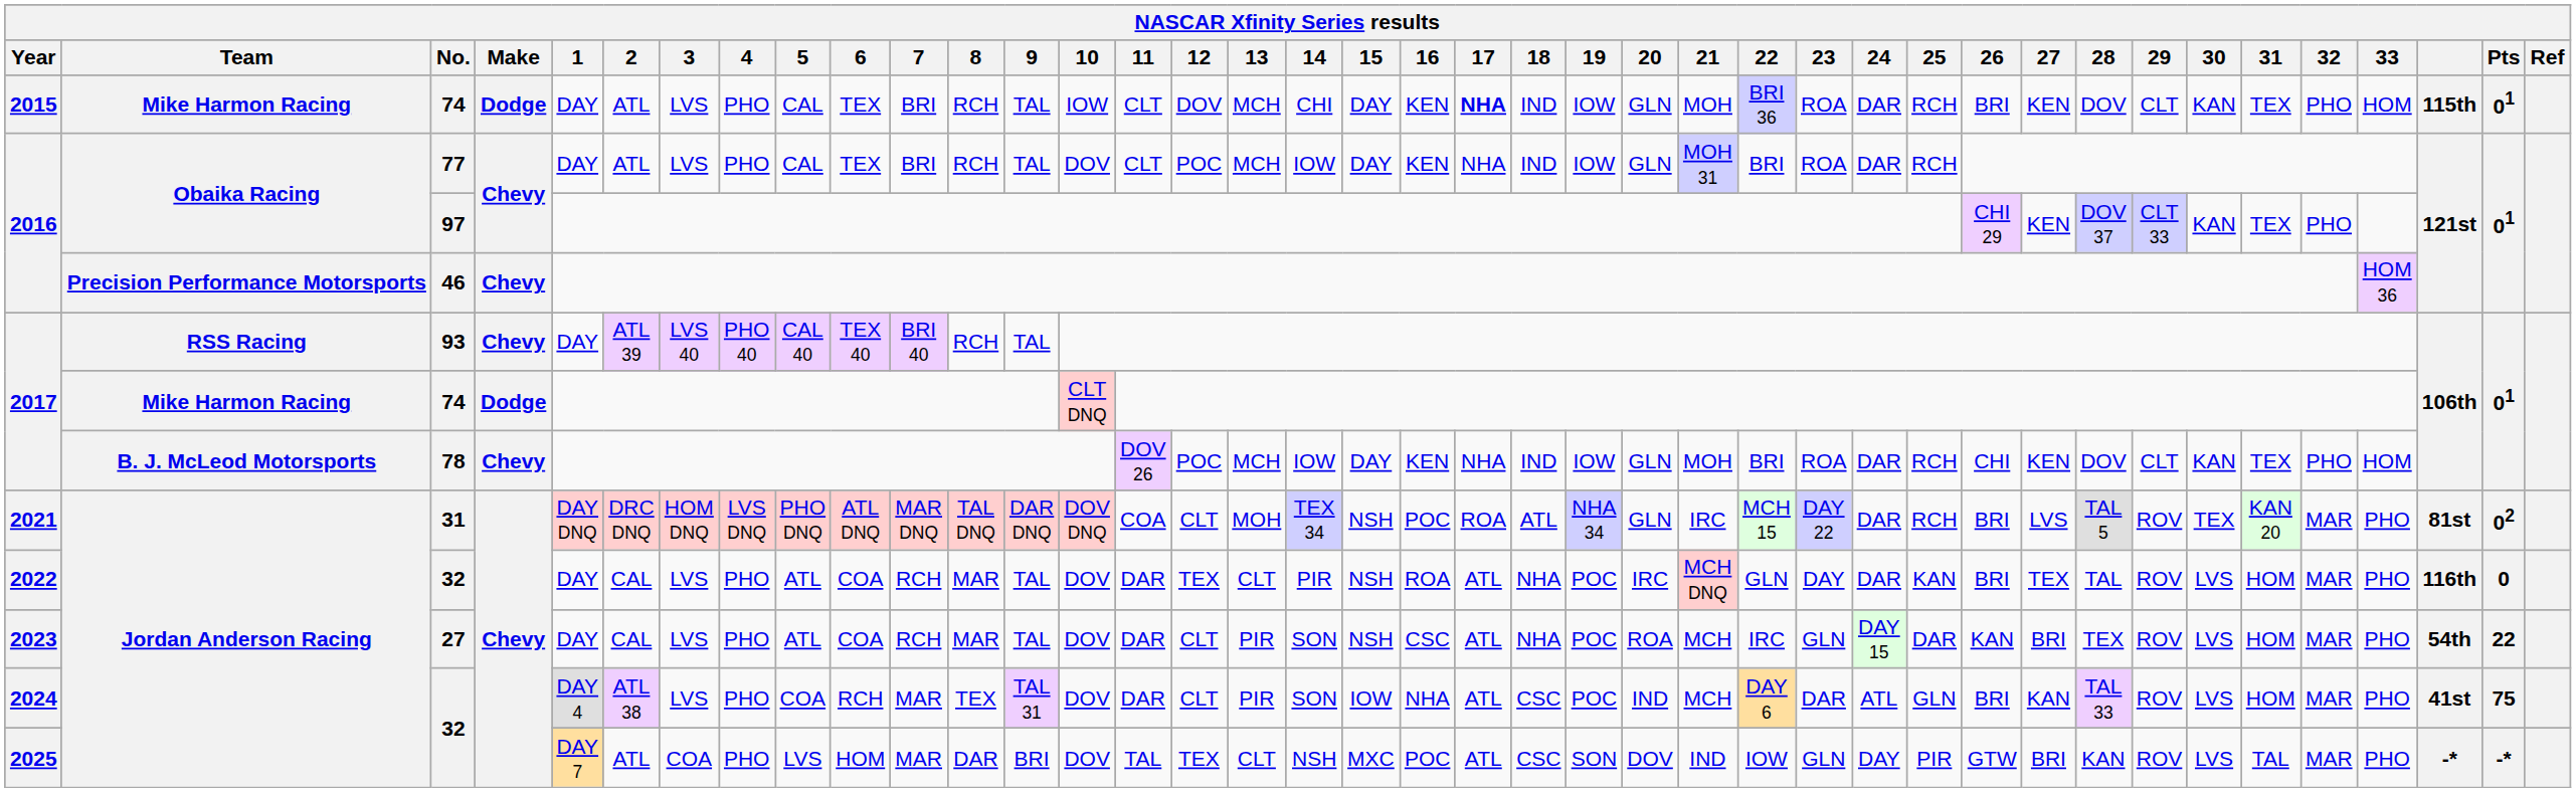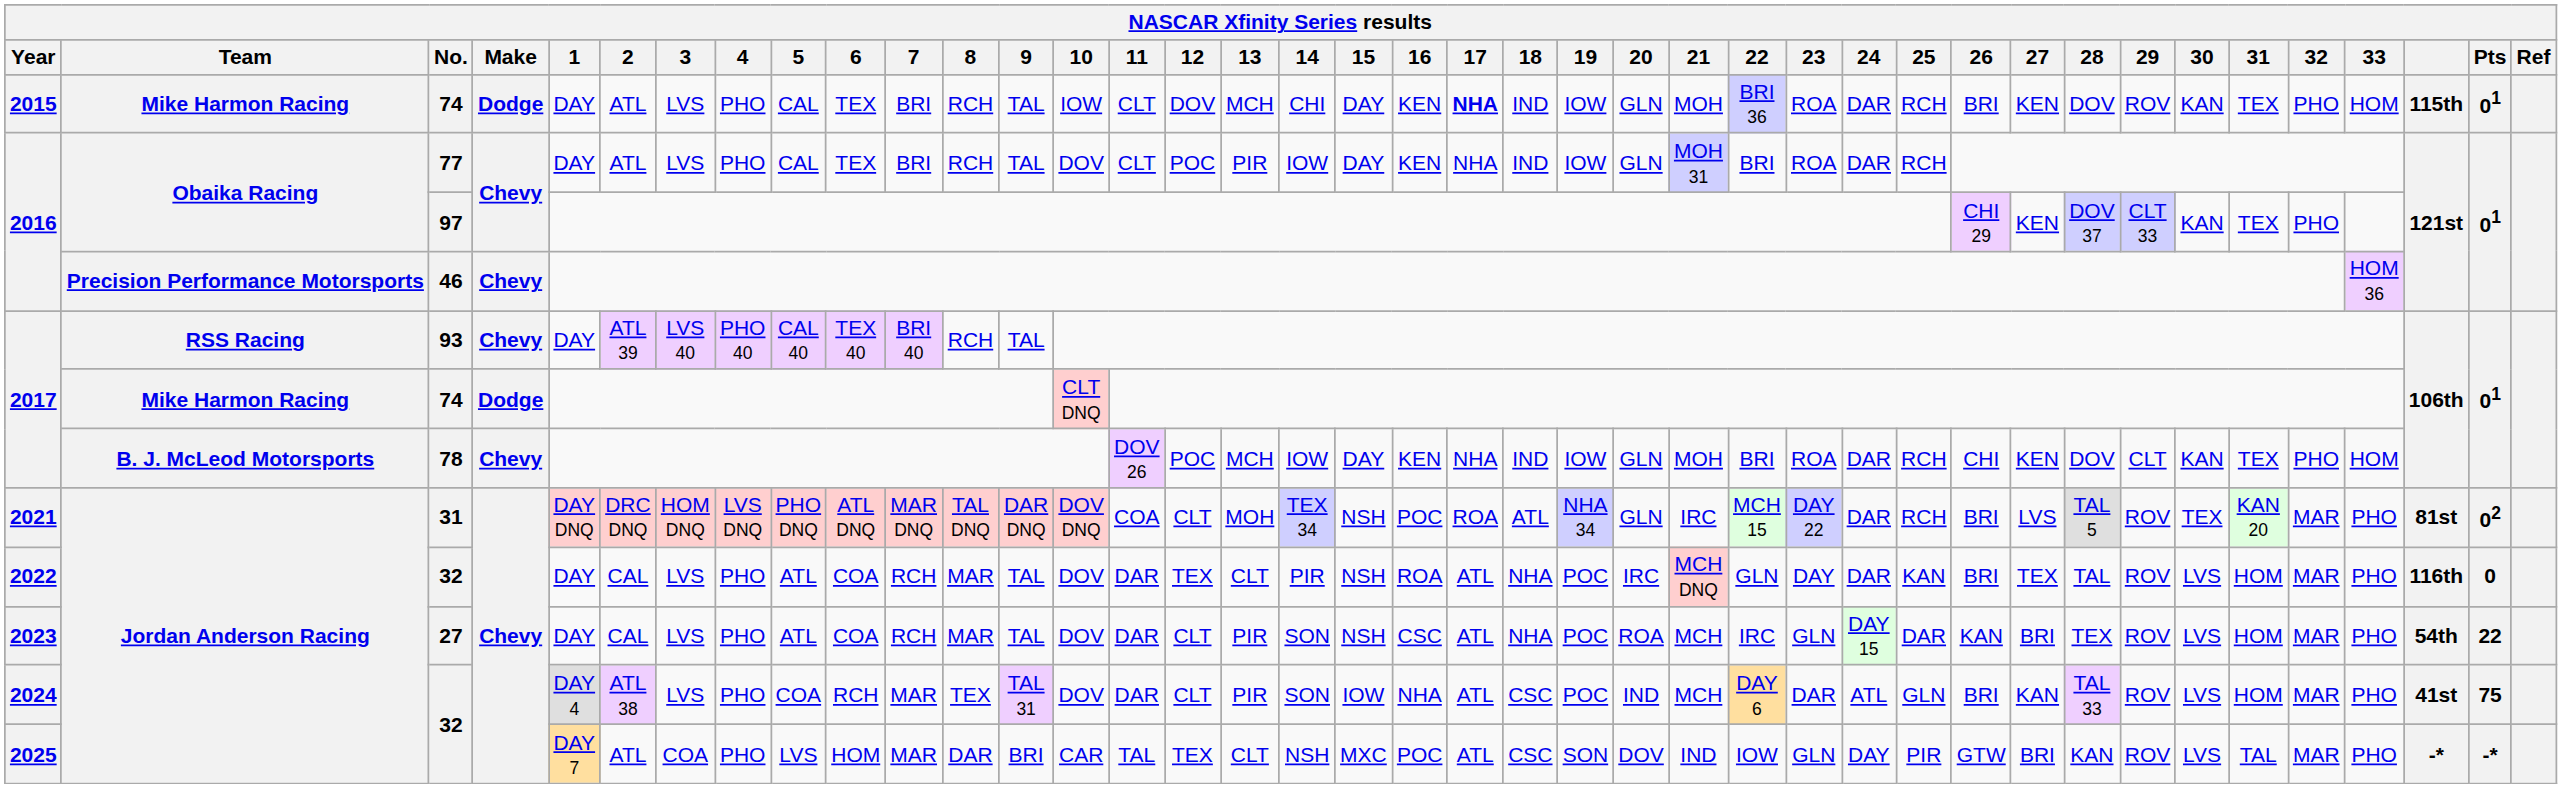2015 / 74 | 29: CLT -> ROV
77 | 13: MCH -> PIR
2025 / 32 | 10: DOV -> CAR
